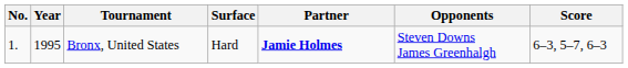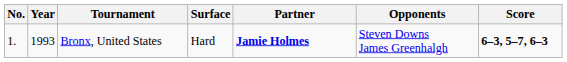Bronx, United States | Year: 1995 -> 1993
Bronx, United States | Score: normal -> bold
